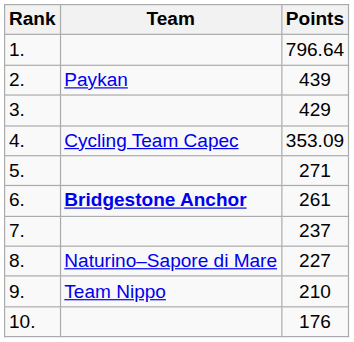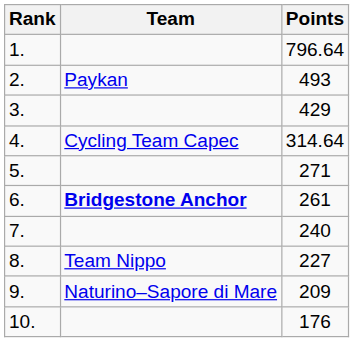2. | Points: 439 -> 493
4. | Points: 353.09 -> 314.64
7. | Points: 237 -> 240
8. | Team: Naturino–Sapore di Mare -> Team Nippo
9. | Team: Team Nippo -> Naturino–Sapore di Mare
9. | Points: 210 -> 209
